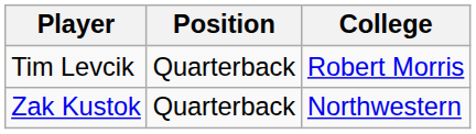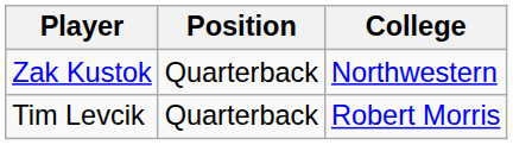rows swapped: Tim Levcik <-> Zak Kustok
